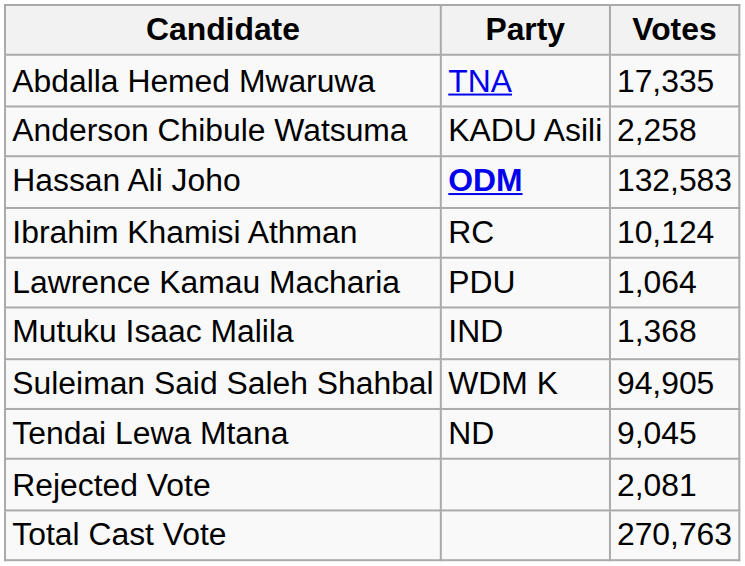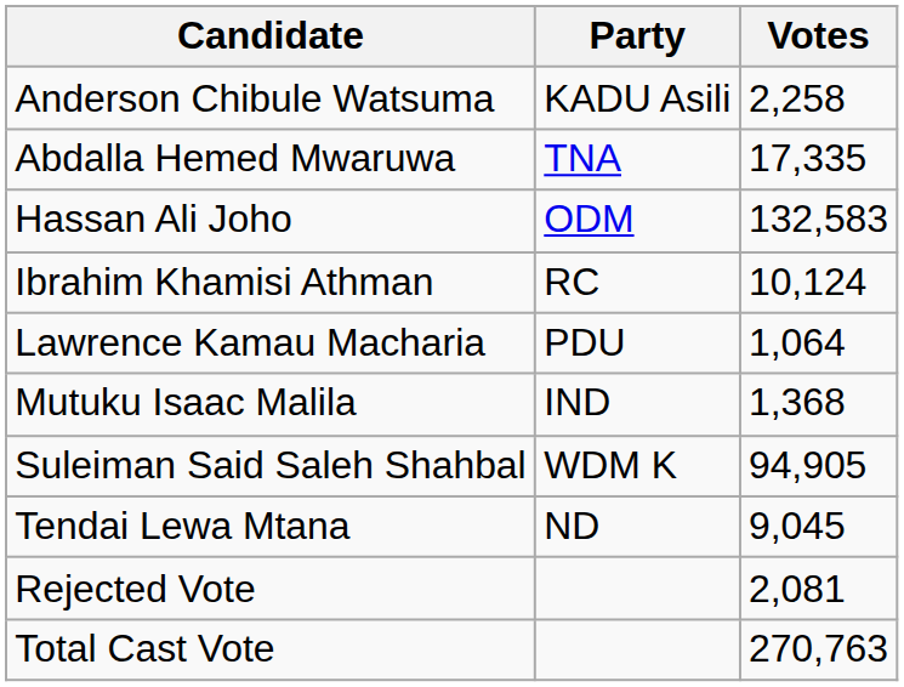rows swapped: Abdalla Hemed Mwaruwa <-> Anderson Chibule Watsuma
Hassan Ali Joho | Party: bold -> normal
